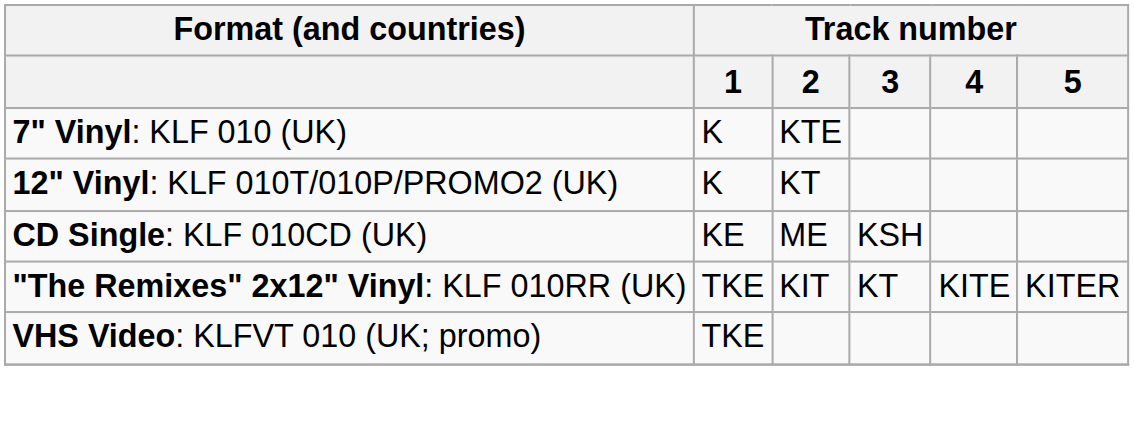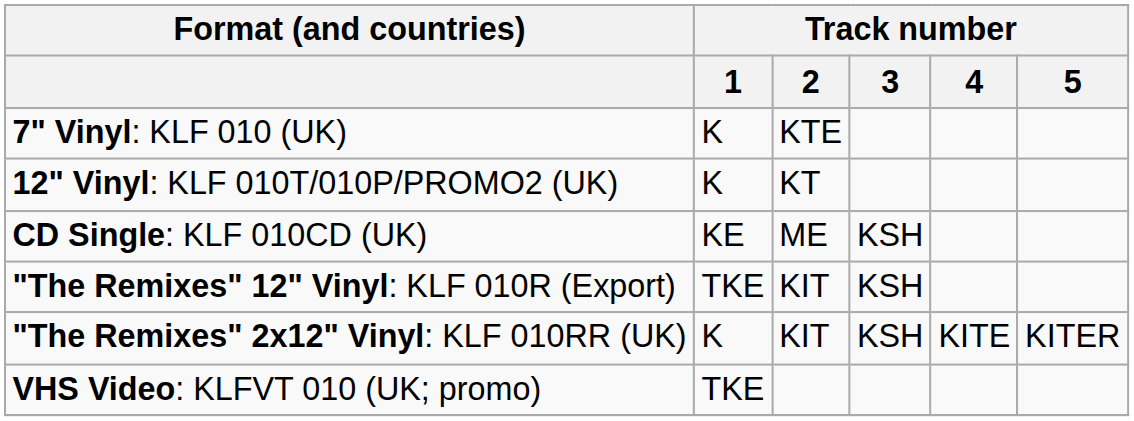+ row: "The Remixes" 12" Vinyl: KLF 010R (Export) | TKE | KIT | KSH
"The Remixes" 2x12" Vinyl: KLF 010RR (UK) | Track number / 1: TKE -> K
"The Remixes" 2x12" Vinyl: KLF 010RR (UK) | Track number / 3: KT -> KSH
